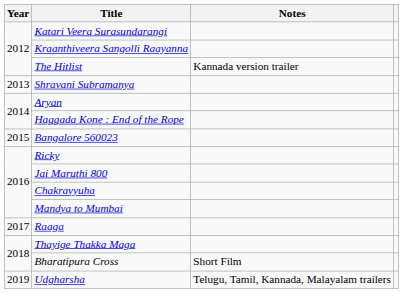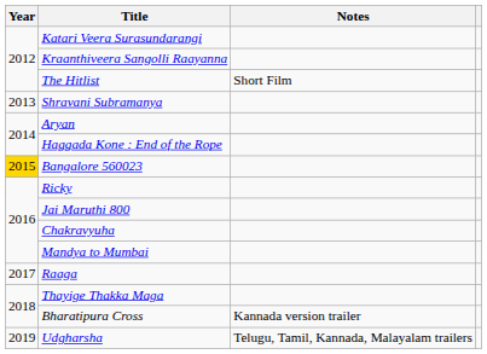The Hitlist | Notes: Kannada version trailer -> Short Film
Bangalore 560023 | Year: no background -> gold background
Bharatipura Cross | Notes: Short Film -> Kannada version trailer
